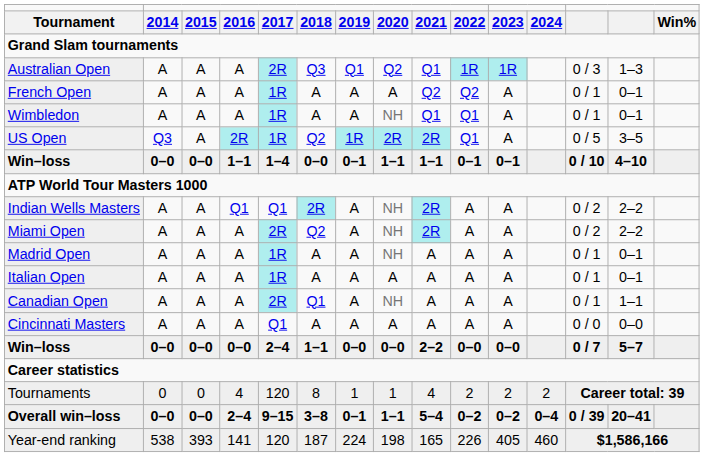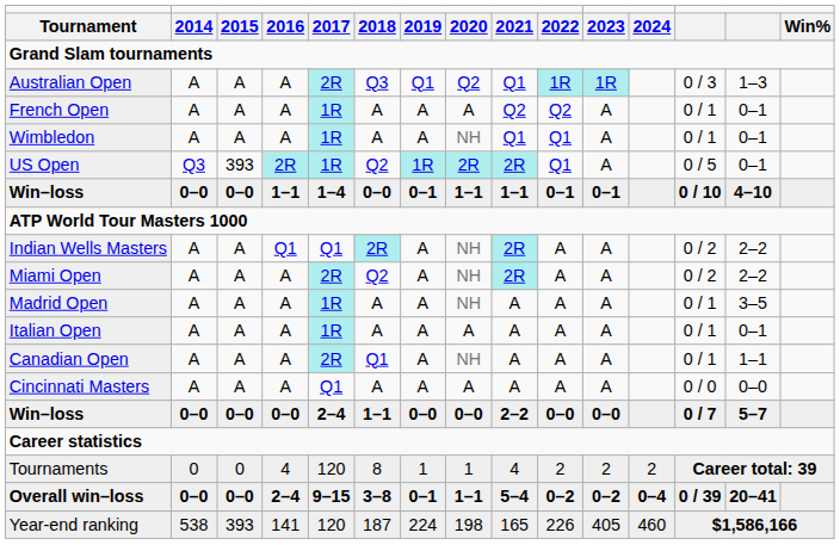US Open | column 3: A -> 393
US Open | column 14: 3–5 -> 0–1
Madrid Open | column 14: 0–1 -> 3–5
